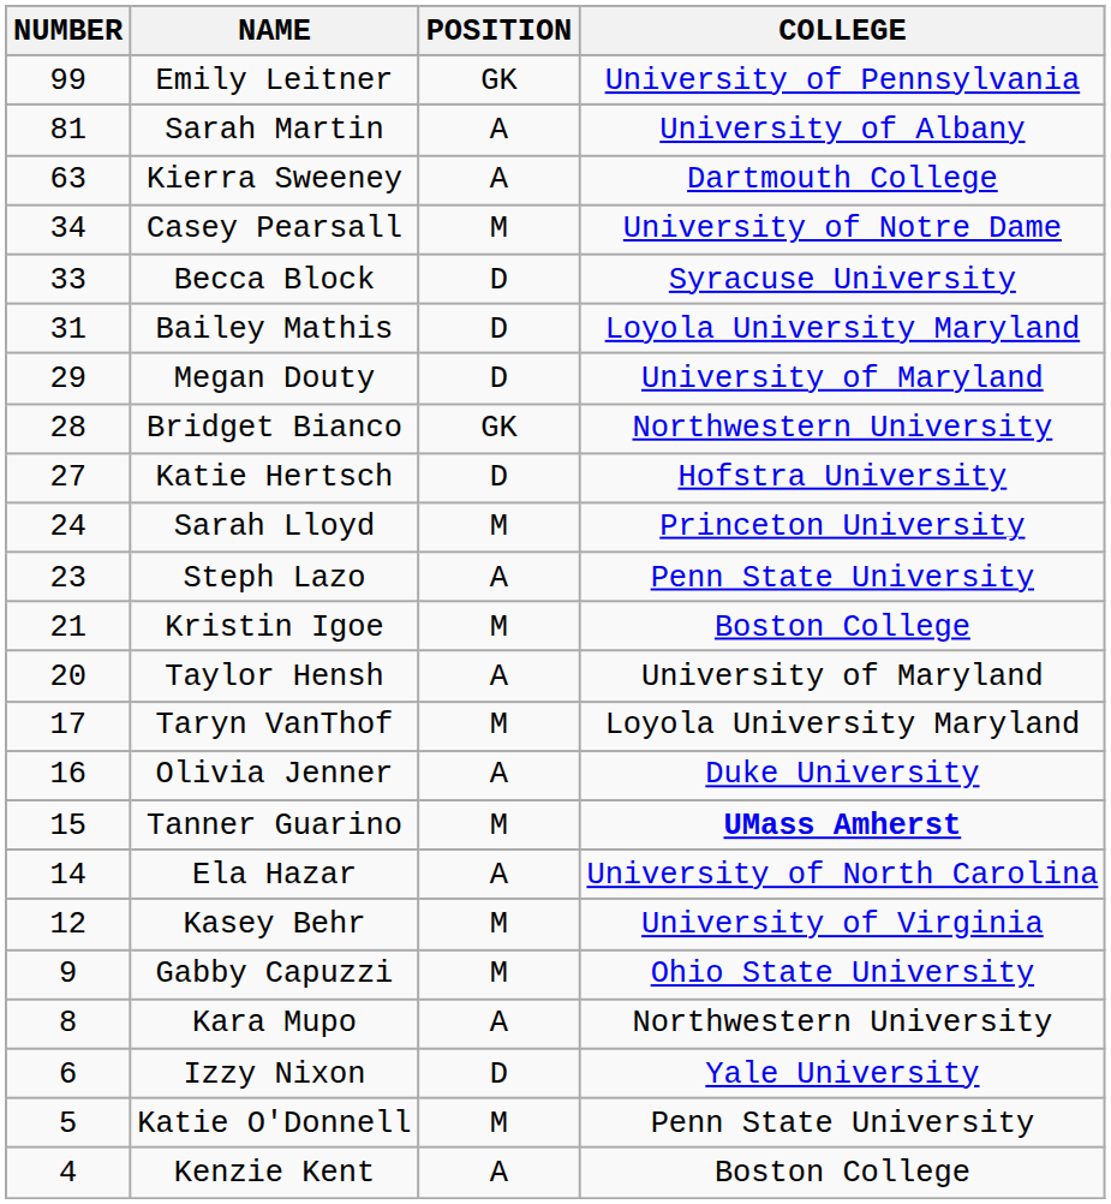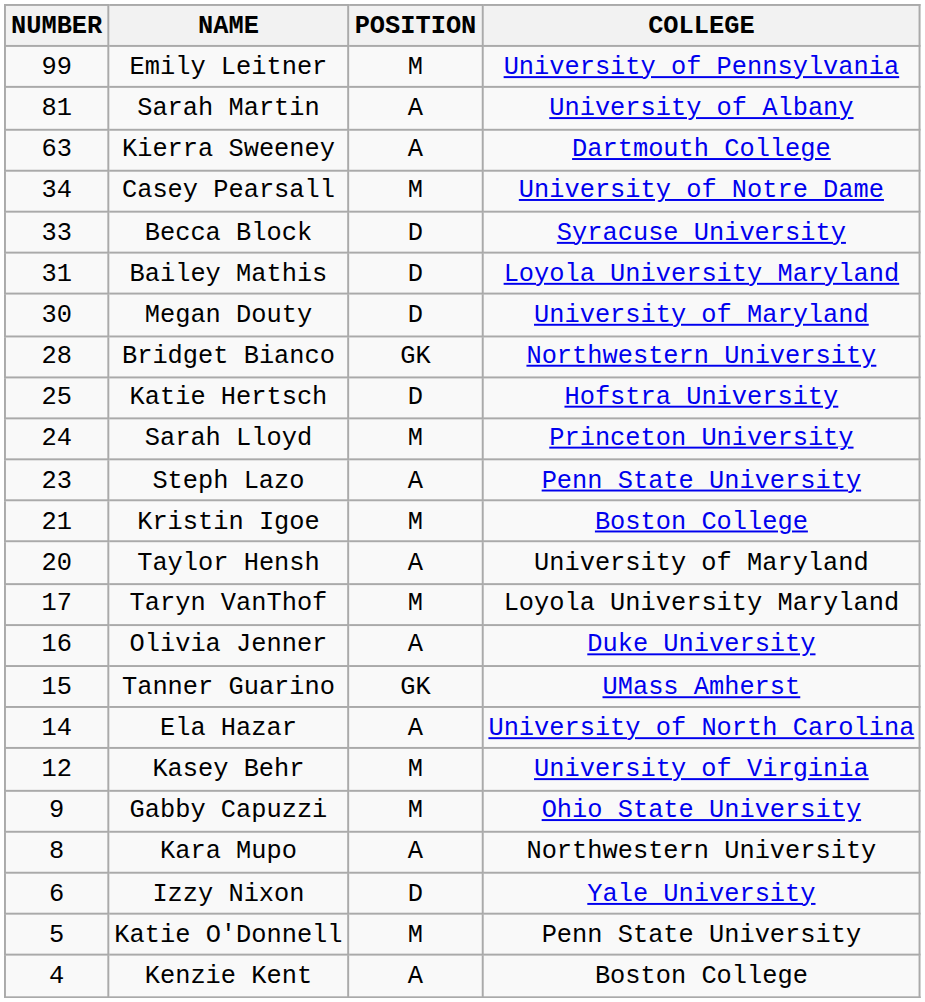Emily Leitner | POSITION: GK -> M
Megan Douty | NUMBER: 29 -> 30
Katie Hertsch | NUMBER: 27 -> 25
Tanner Guarino | POSITION: M -> GK
Tanner Guarino | COLLEGE: bold -> normal
